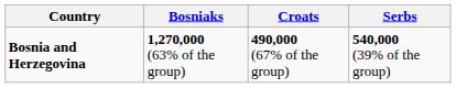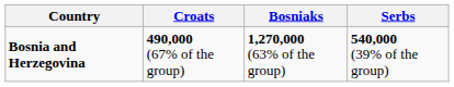columns swapped: Bosniaks <-> Croats
